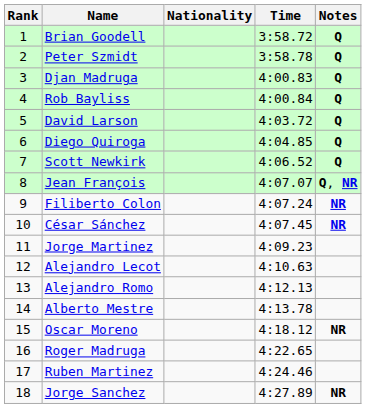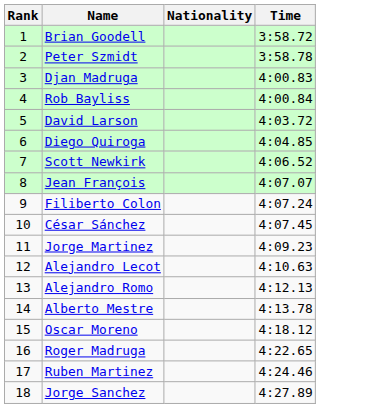- column: Notes | Q | Q | Q | Q | Q | Q | Q | Q, NR | NR | NR | NR | NR
